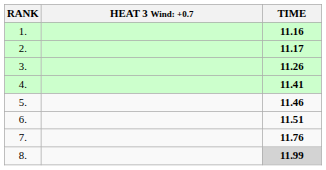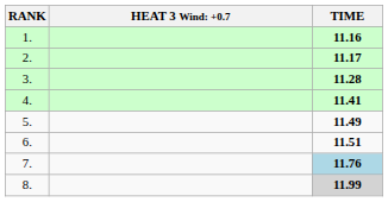3. | TIME: 11.26 -> 11.28
5. | TIME: 11.46 -> 11.49
7. | TIME: no background -> lightblue background
